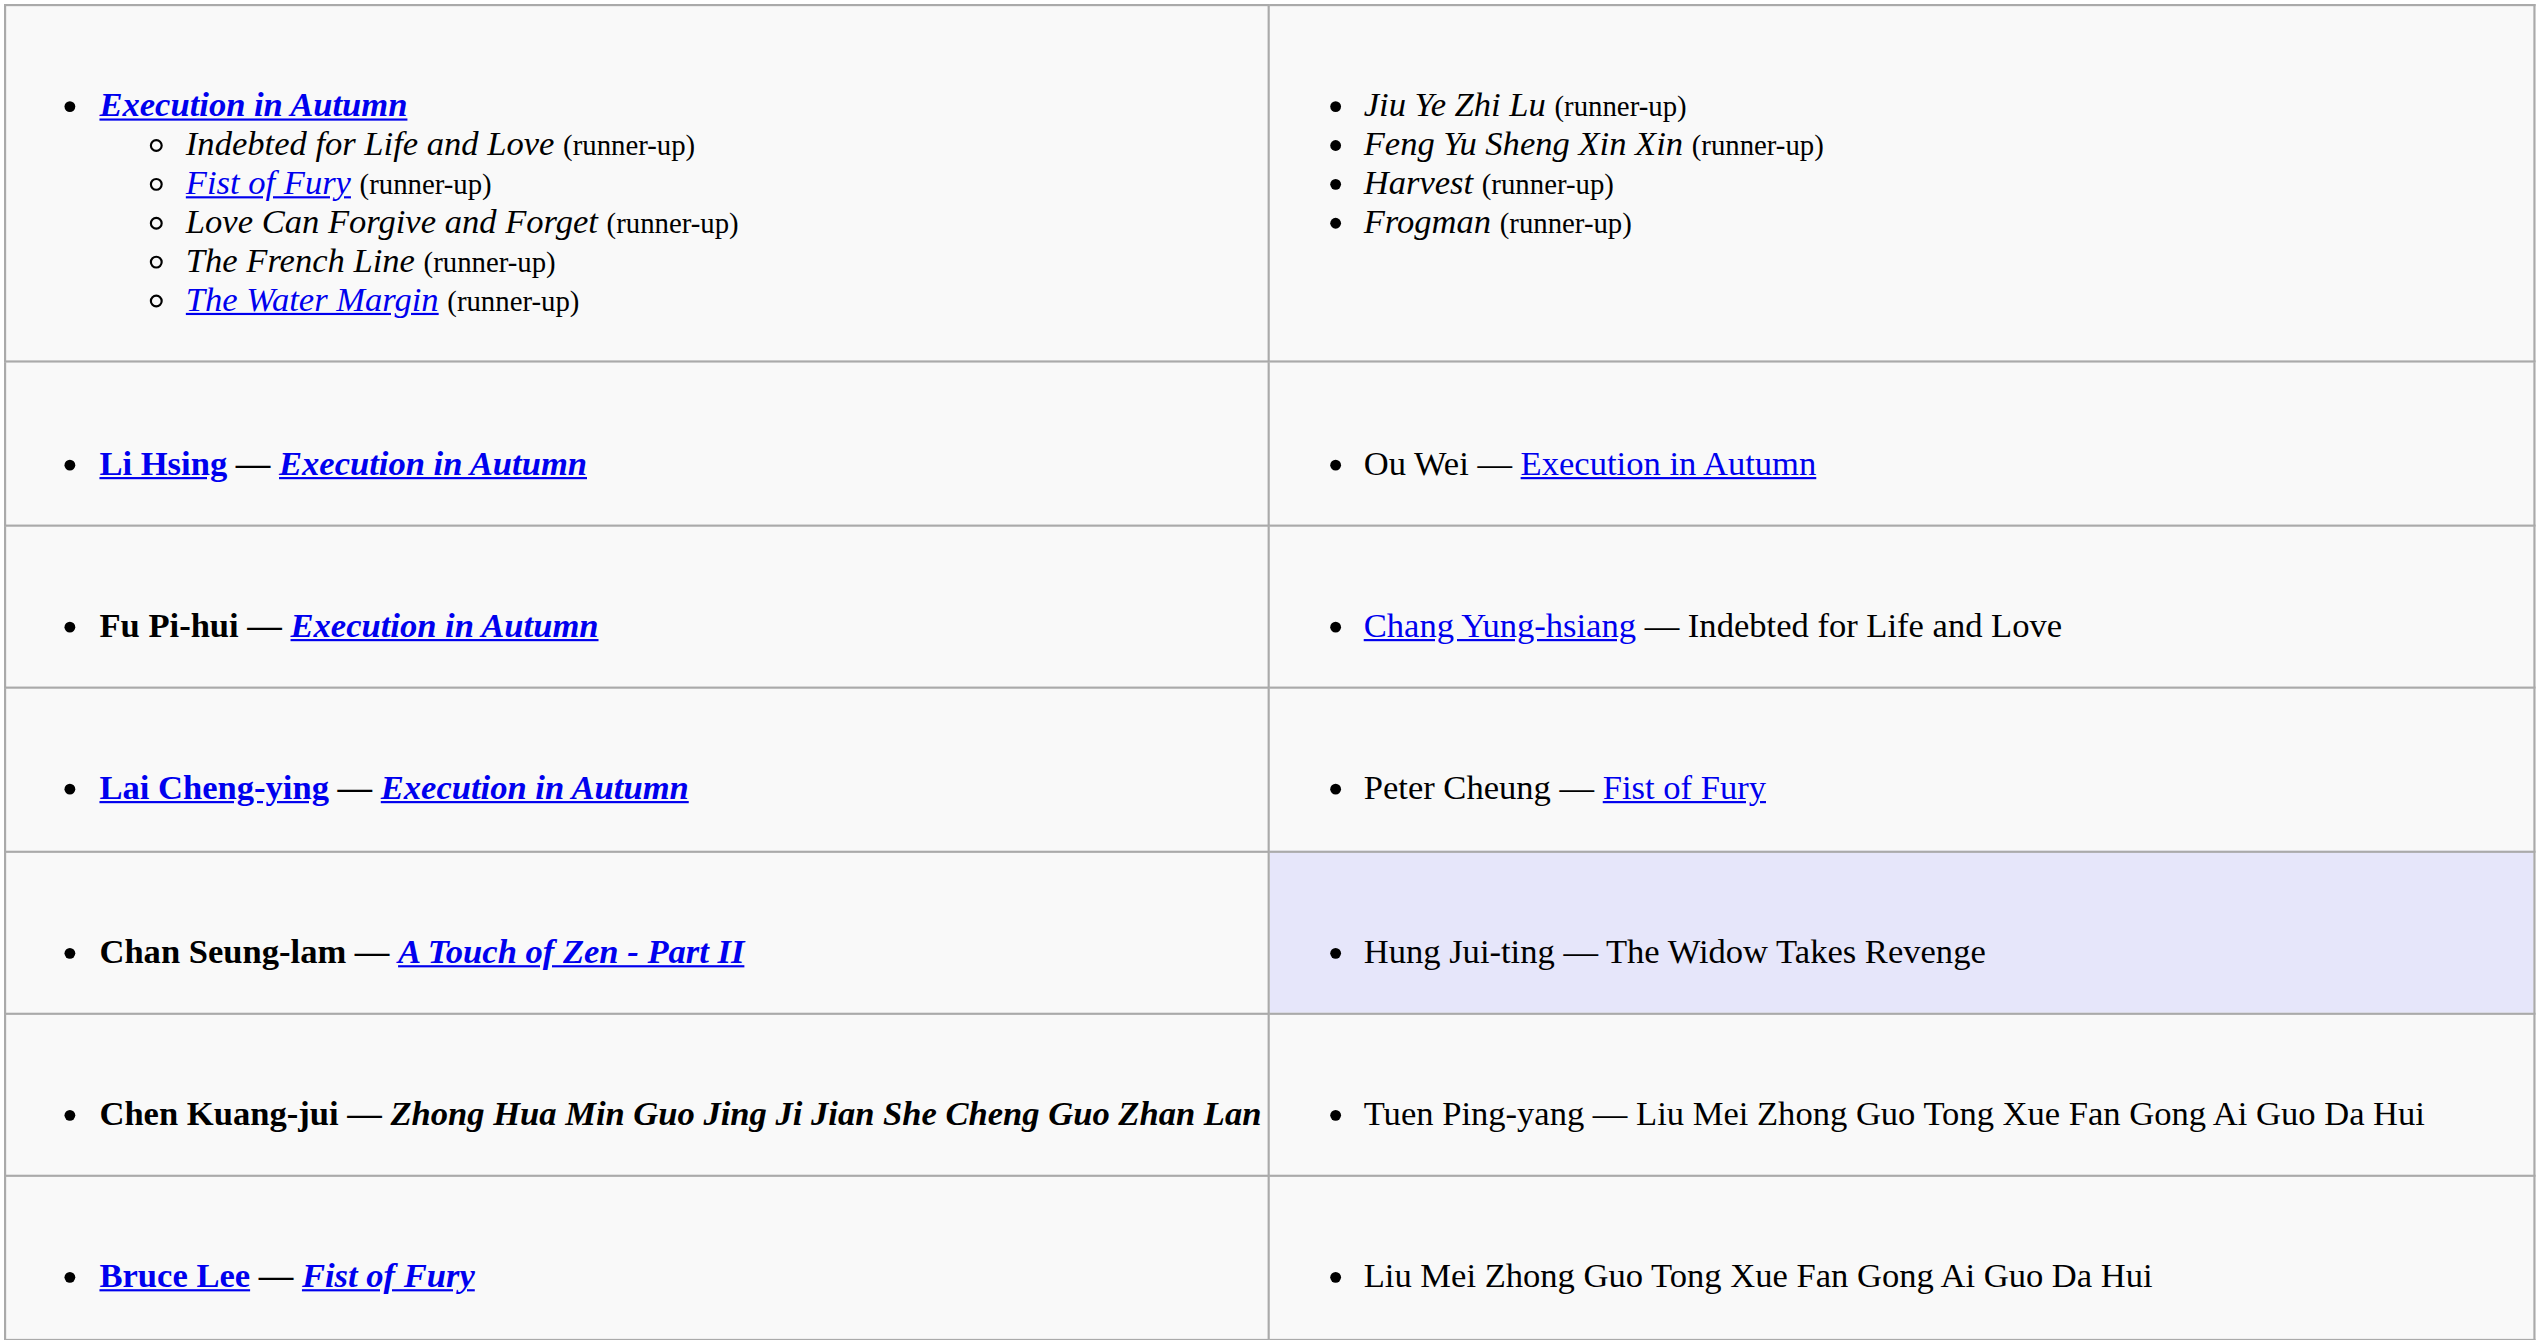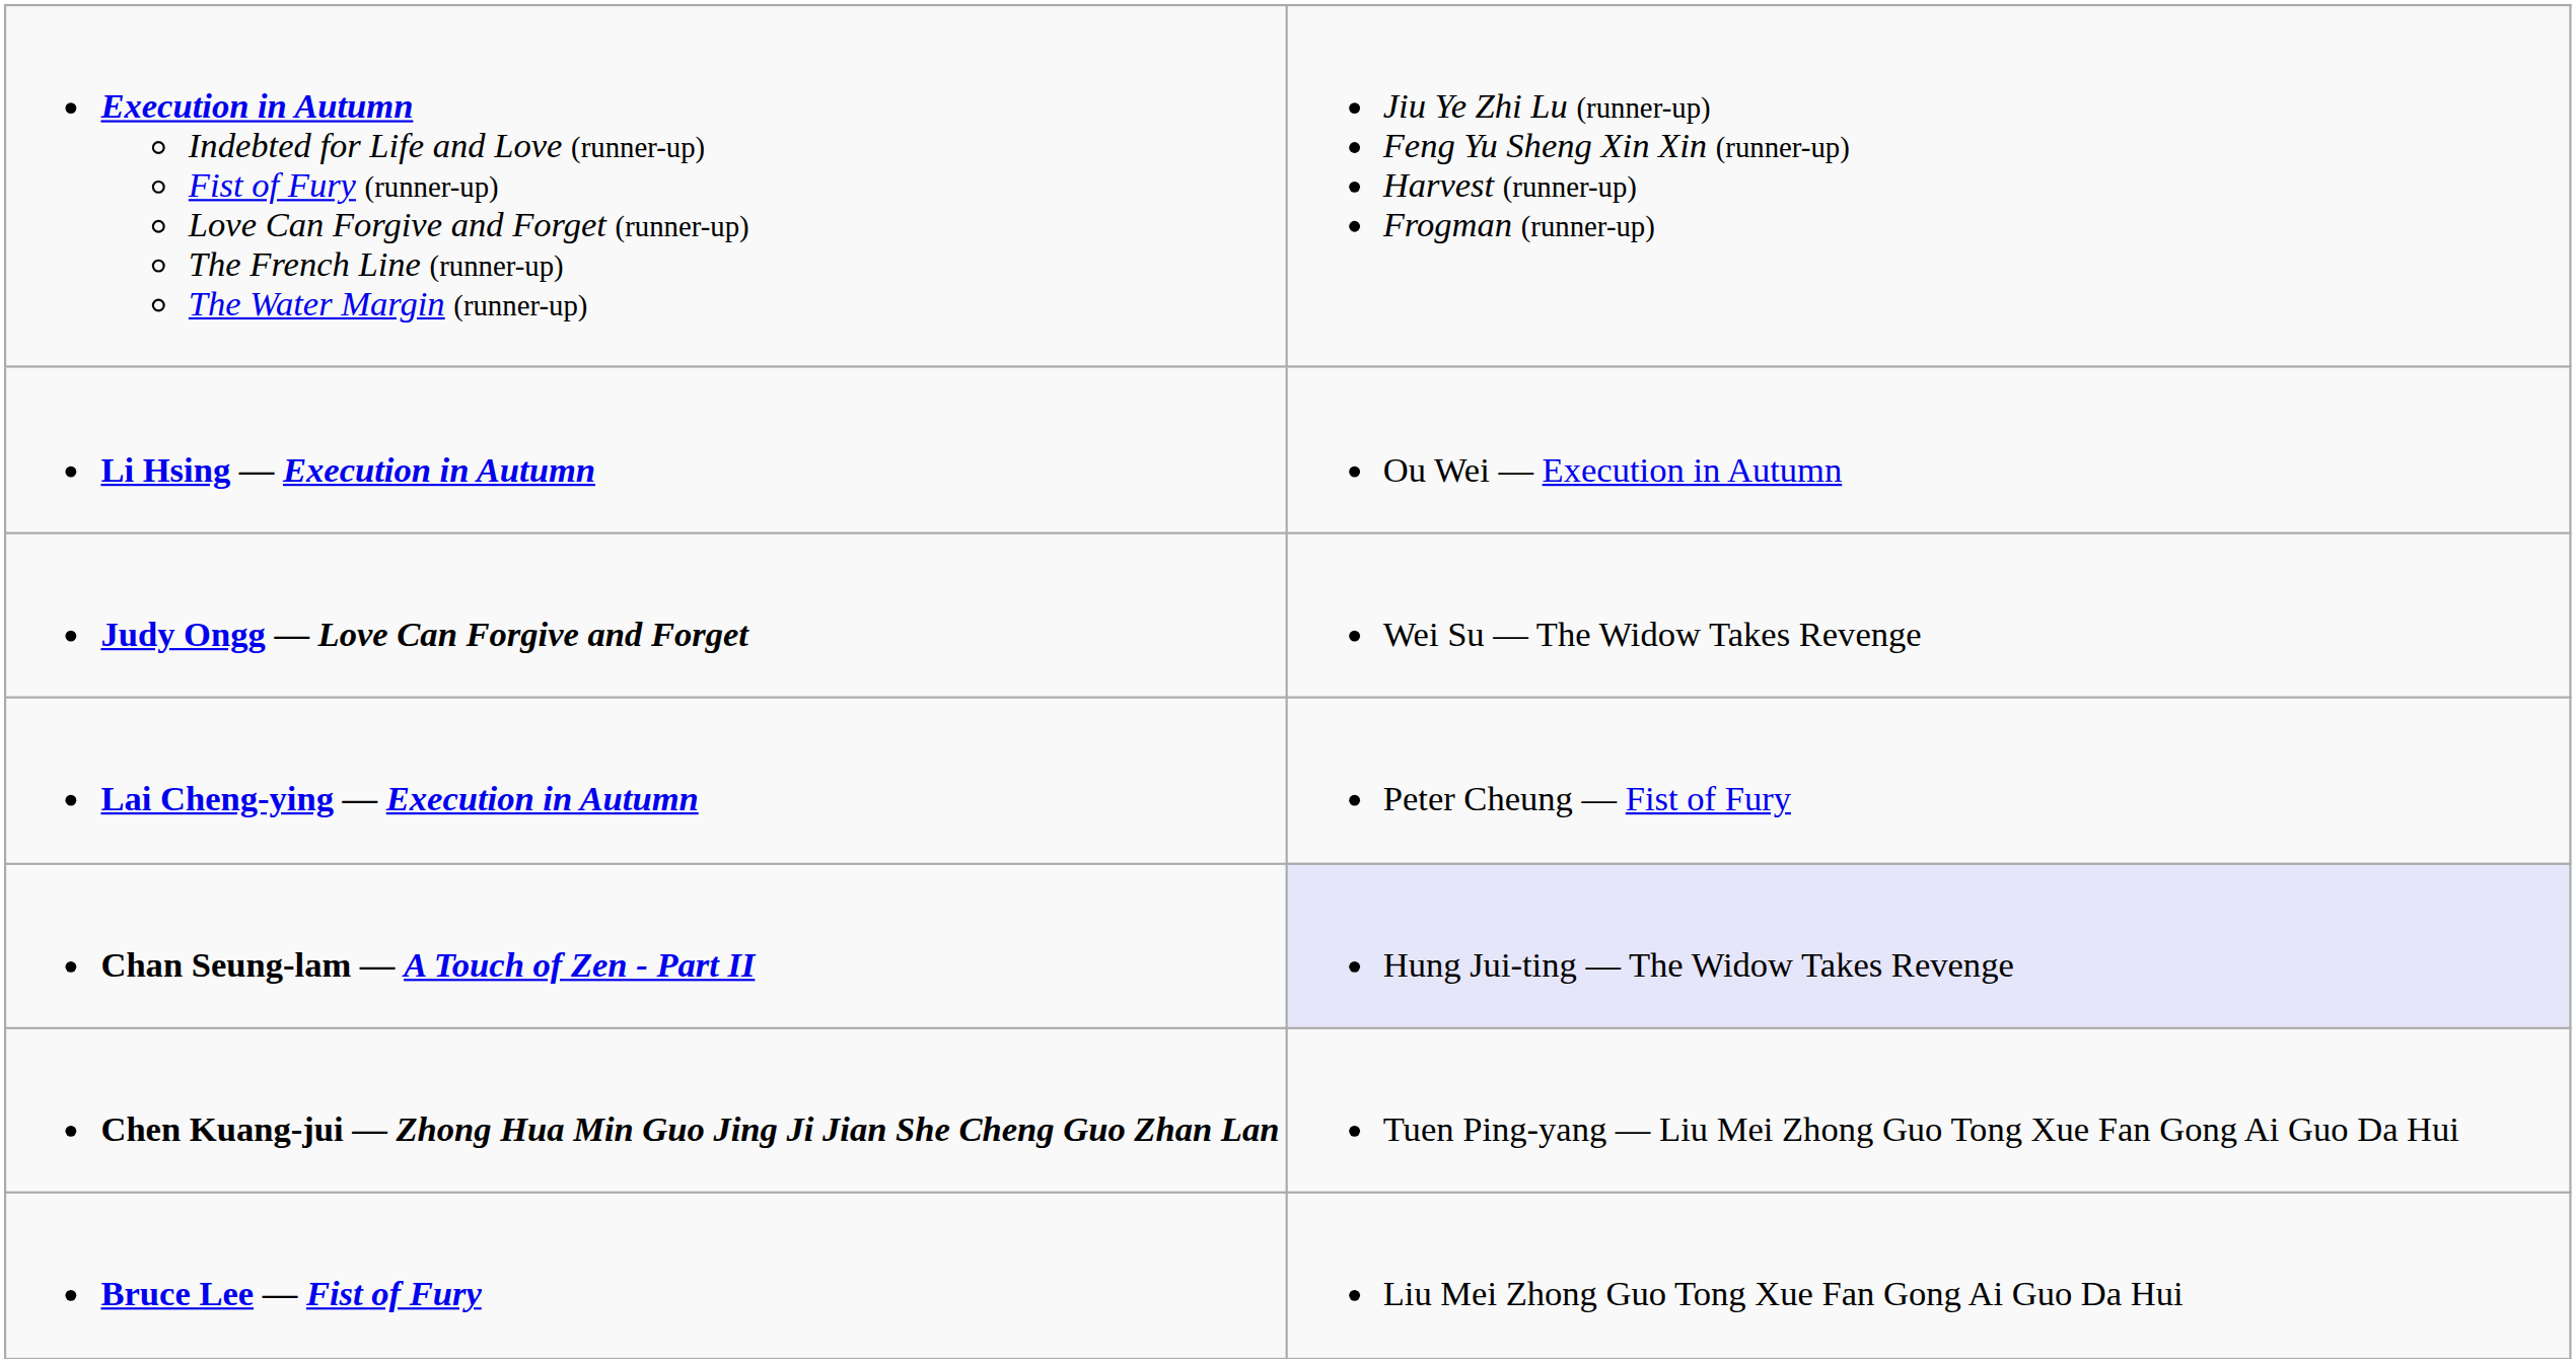+ row: Judy Ongg — Love Can Forgive and Forget | Wei Su — The Widow Takes Revenge
- row: Fu Pi-hui — Execution in Autumn | Chang Yung-hsiang — Indebted for Life and Love
